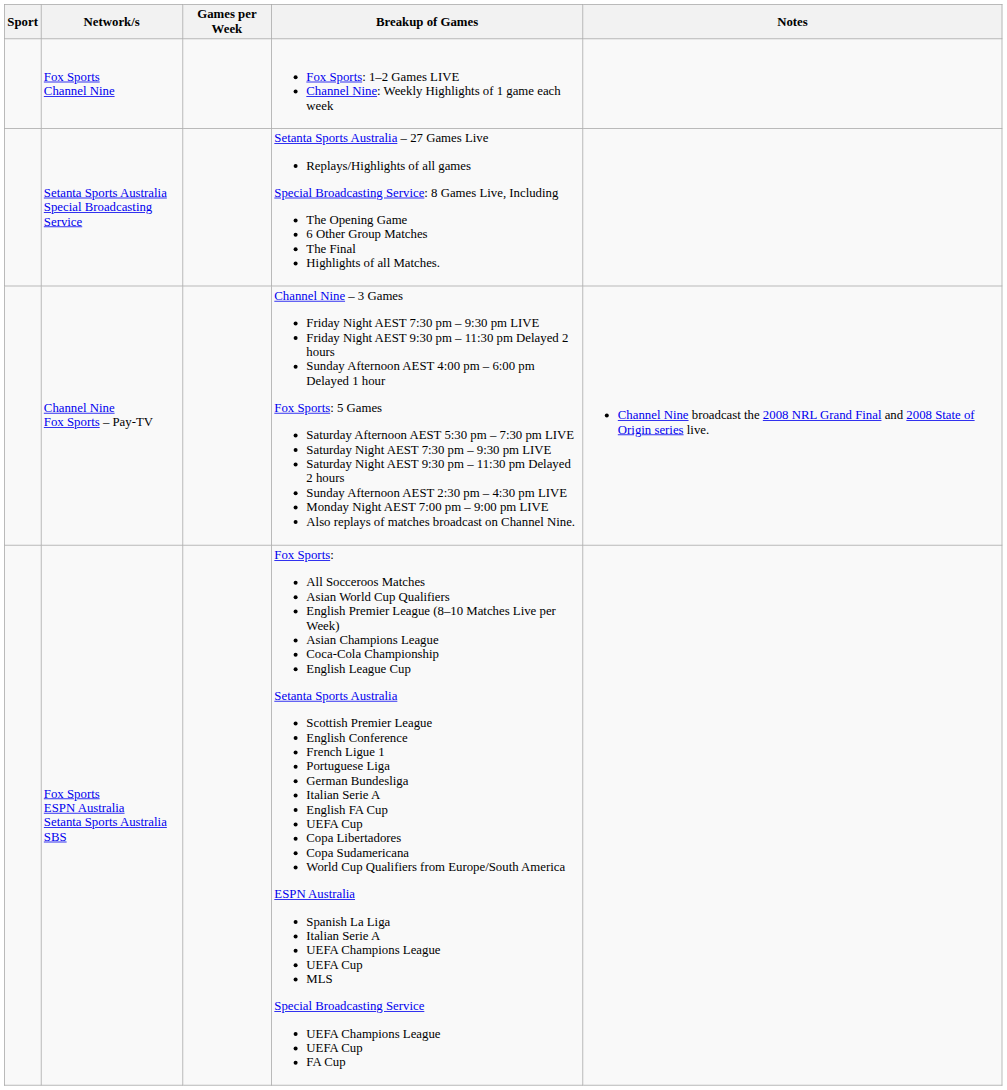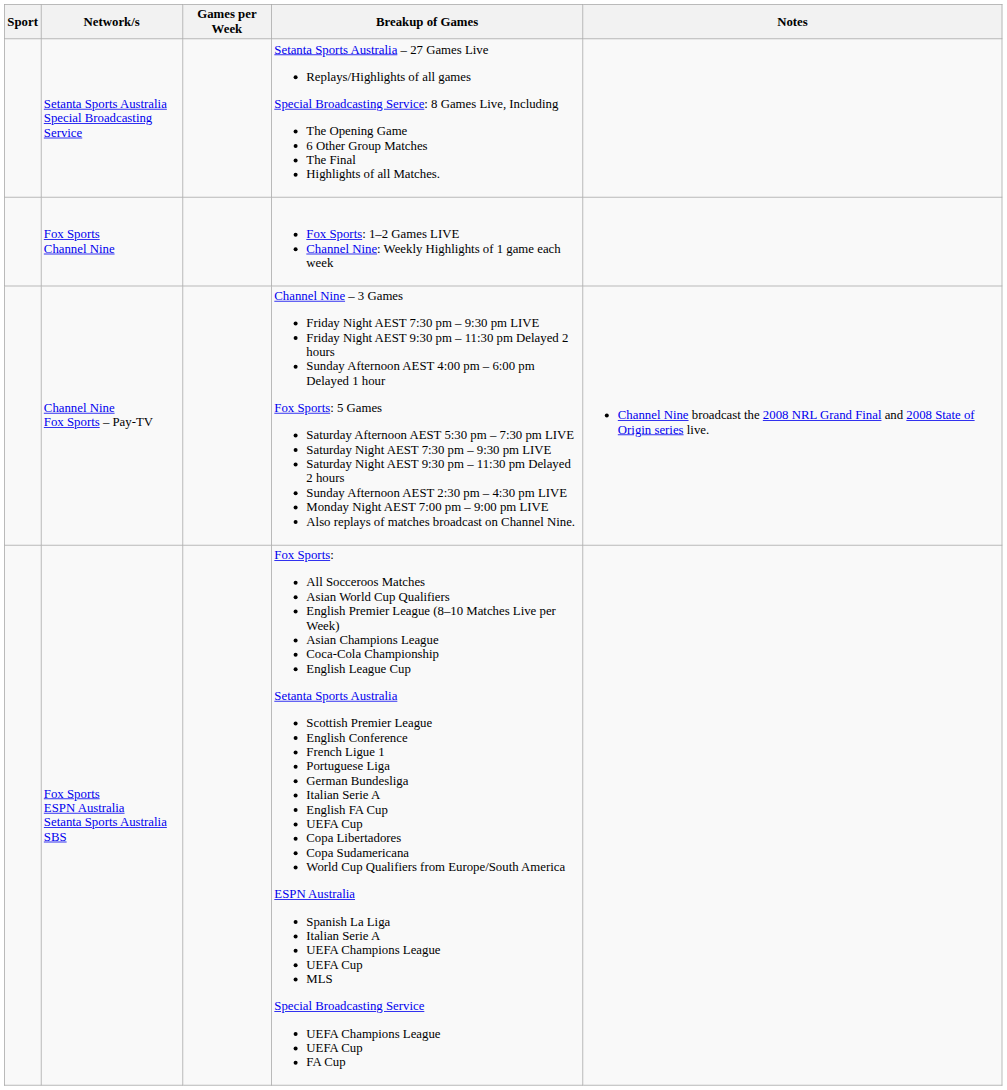rows swapped: Setanta Sports Australia Special Broadcasting Service <-> Fox Sports Channel Nine
